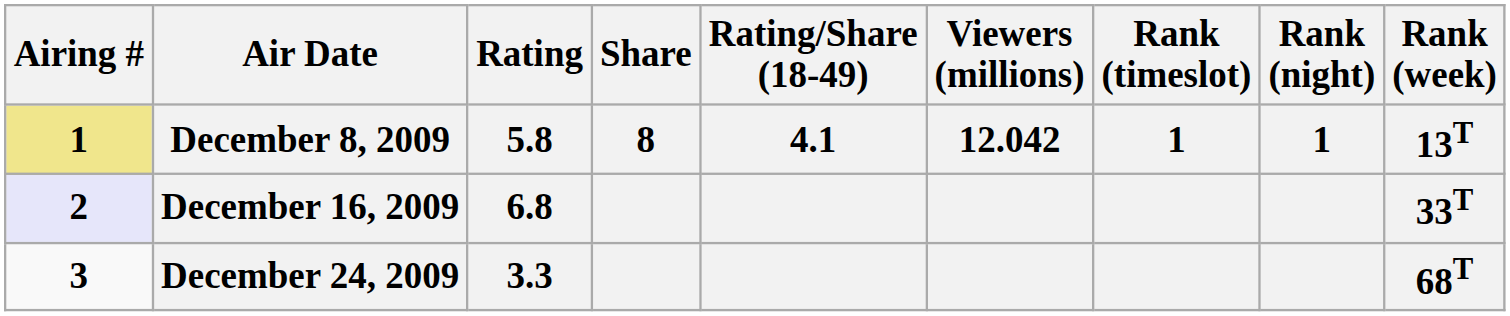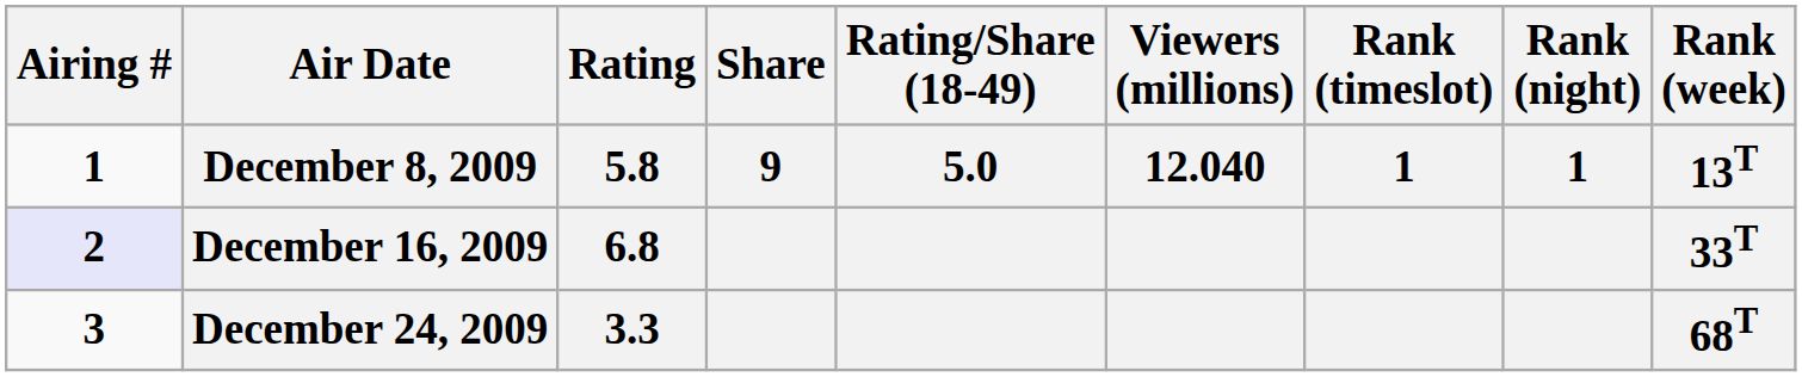December 8, 2009 | Airing #: khaki background -> no background
December 8, 2009 | Share: 8 -> 9
December 8, 2009 | Rating/Share (18-49): 4.1 -> 5.0
December 8, 2009 | Viewers (millions): 12.042 -> 12.040
